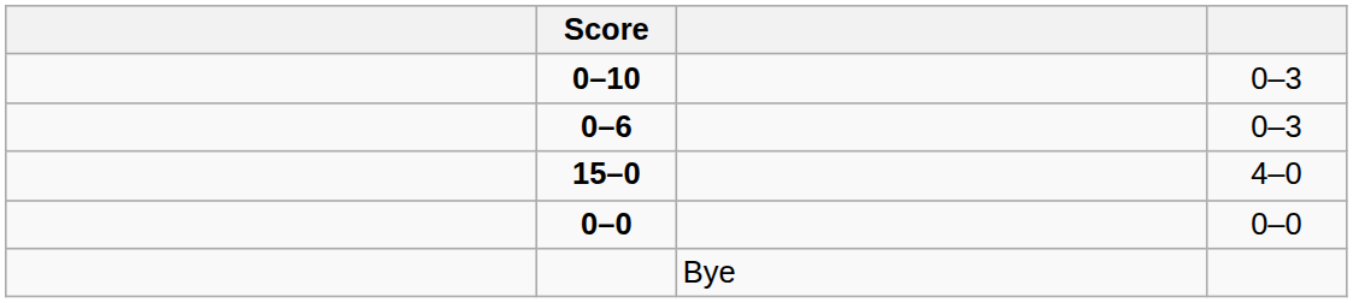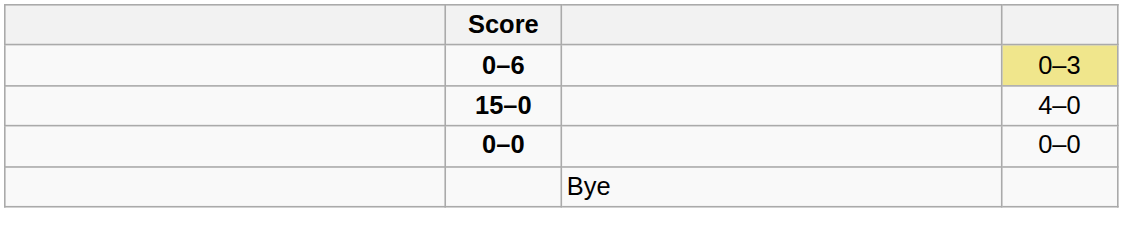- row: 0–10 | 0–3
0–6 | column 4: no background -> khaki background
